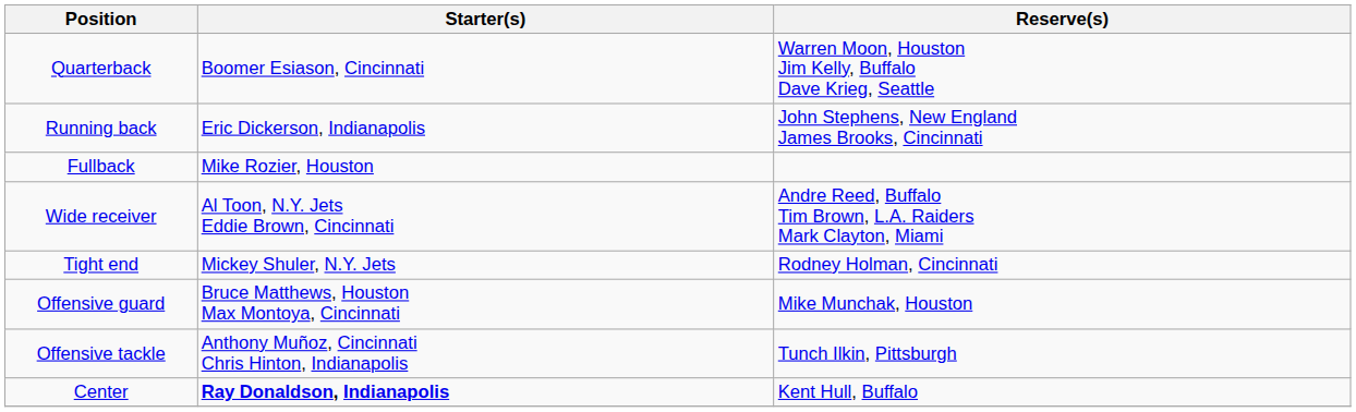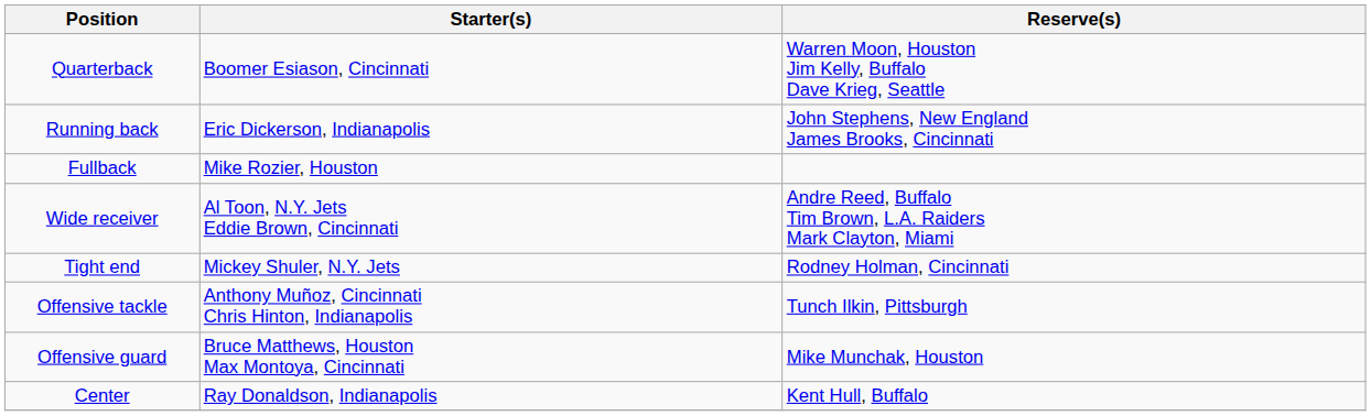rows swapped: Offensive tackle <-> Offensive guard
Center | Starter(s): bold -> normal
